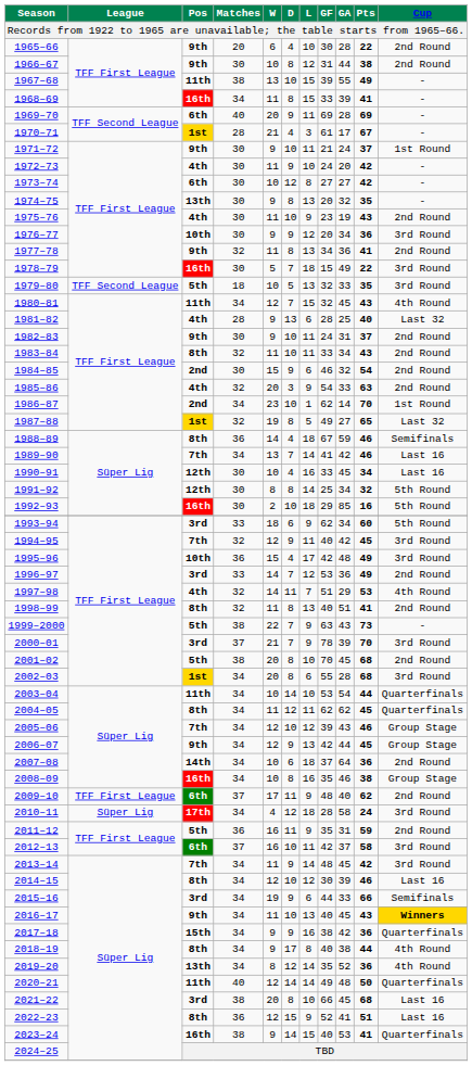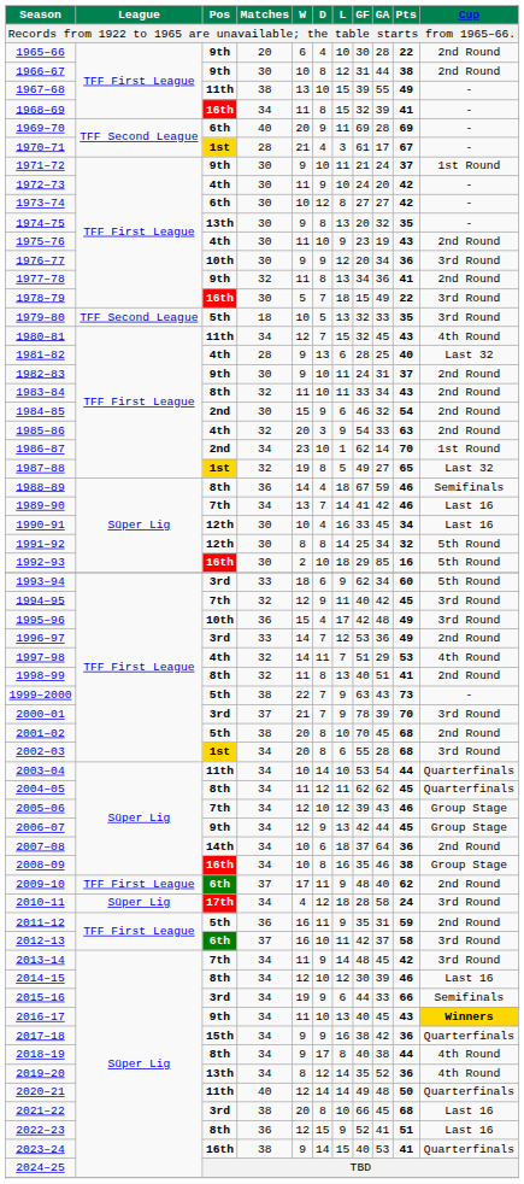1968–69 | GF: 33 -> 32
